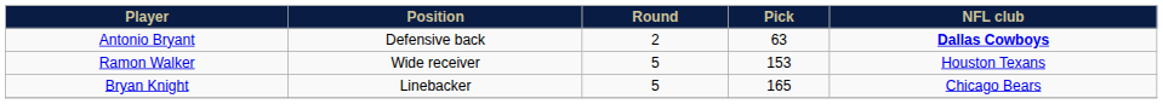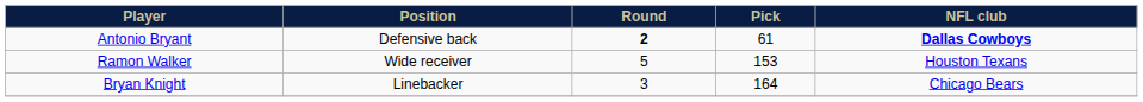Antonio Bryant | Round: normal -> bold
Antonio Bryant | Pick: 63 -> 61
Bryan Knight | Round: 5 -> 3
Bryan Knight | Pick: 165 -> 164
